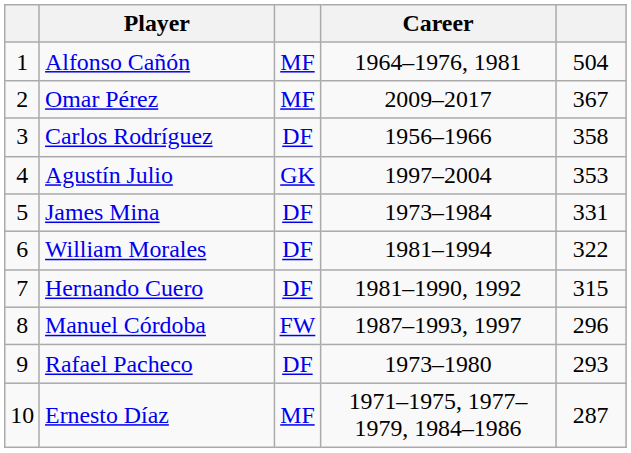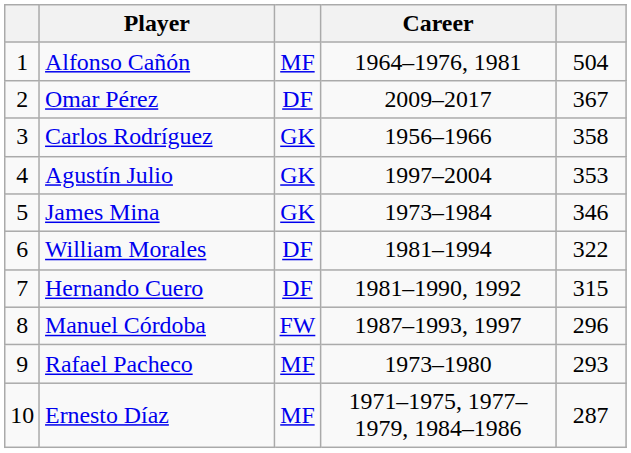Omar Pérez | column 3: MF -> DF
Carlos Rodríguez | column 3: DF -> GK
James Mina | column 3: DF -> GK
James Mina | column 5: 331 -> 346
Rafael Pacheco | column 3: DF -> MF
